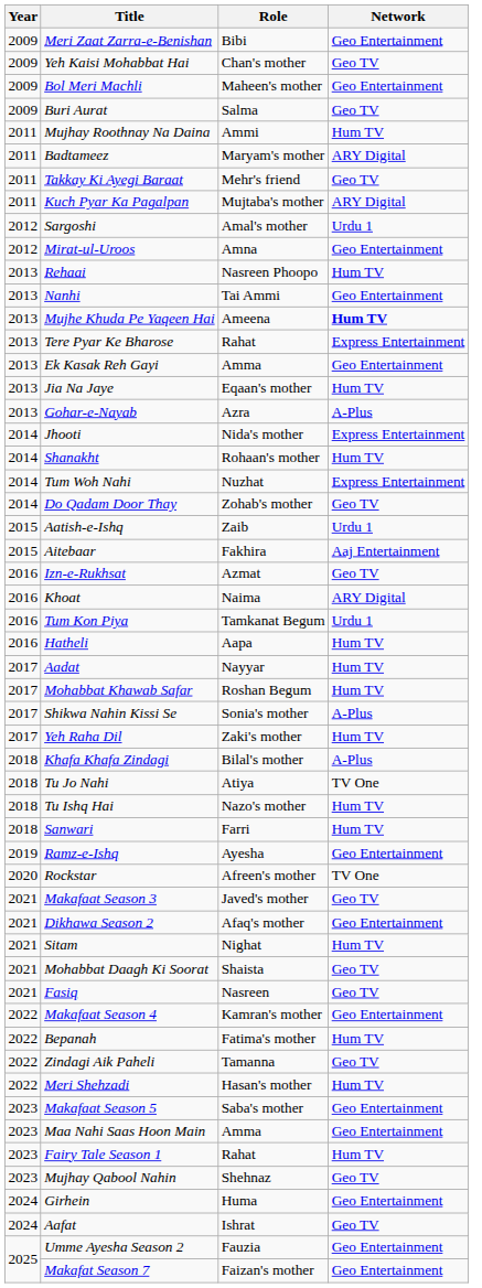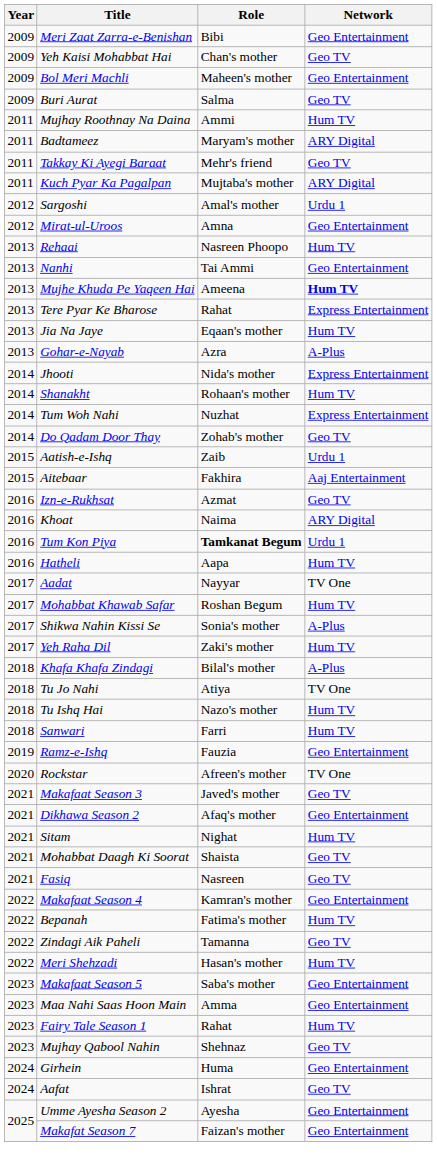- row: 2013 | Ek Kasak Reh Gayi | Amma | Geo Entertainment
Tum Kon Piya | Role: normal -> bold
Aadat | Network: Hum TV -> TV One
Ramz-e-Ishq | Role: Ayesha -> Fauzia
Umme Ayesha Season 2 | Role: Fauzia -> Ayesha
